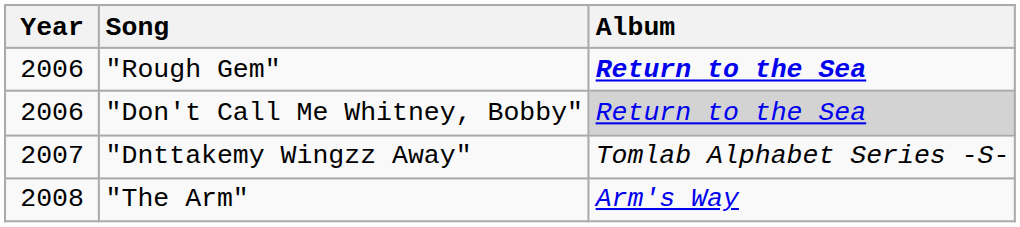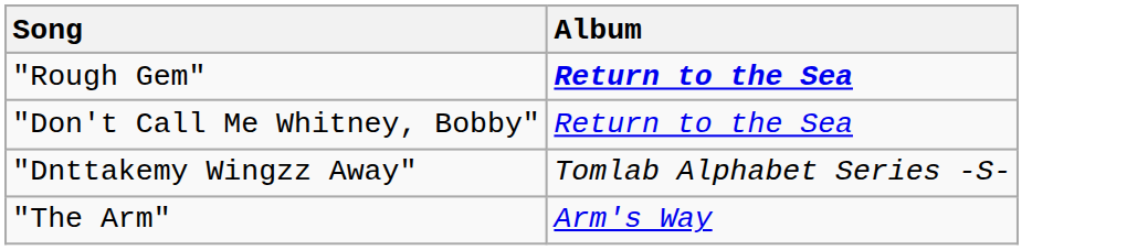- column: Year | 2006 | 2006 | 2007 | 2008
"Don't Call Me Whitney, Bobby" | Album: lightgrey background -> no background
